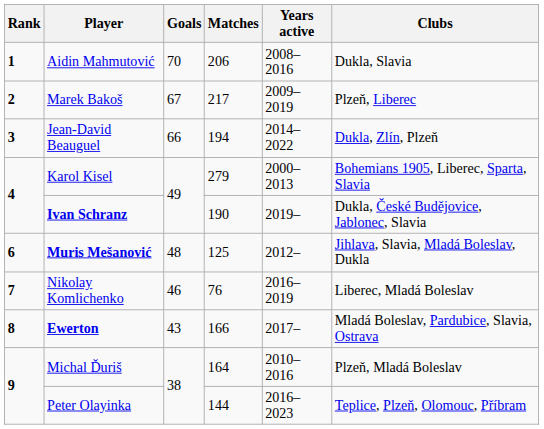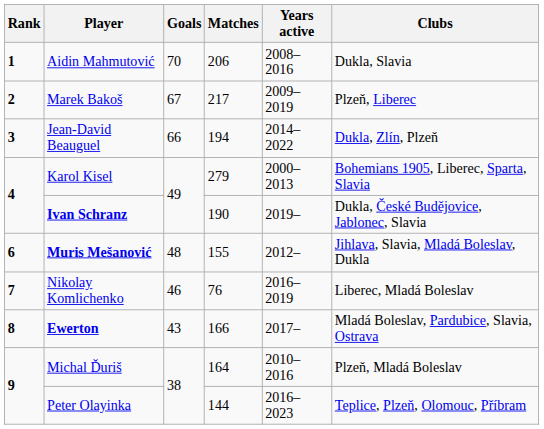Muris Mešanović | Matches: 125 -> 155
